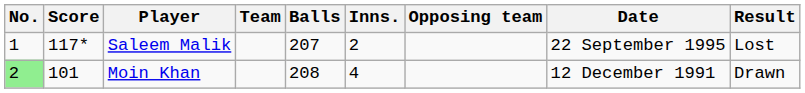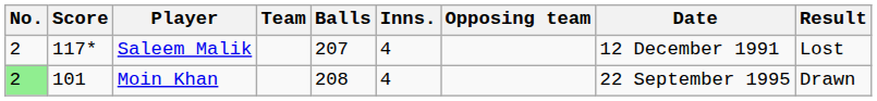Saleem Malik | No.: 1 -> 2
Saleem Malik | Inns.: 2 -> 4
Saleem Malik | Date: 22 September 1995 -> 12 December 1991
Moin Khan | Date: 12 December 1991 -> 22 September 1995
